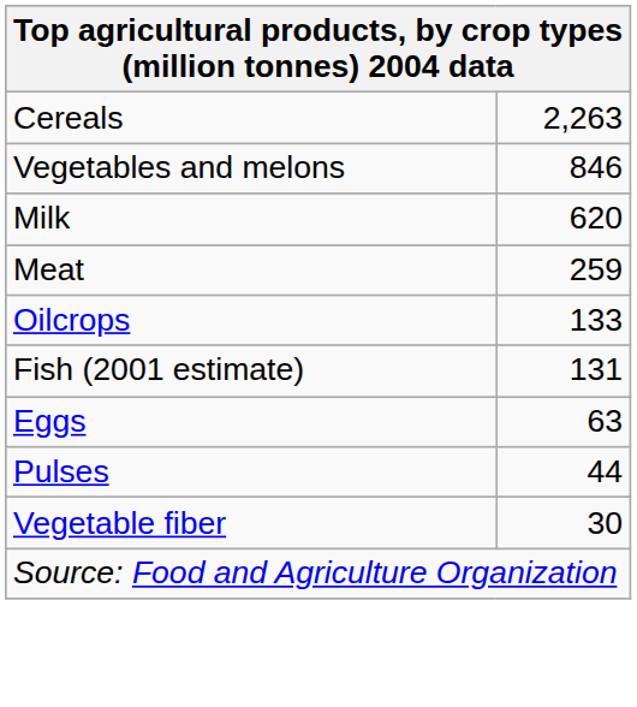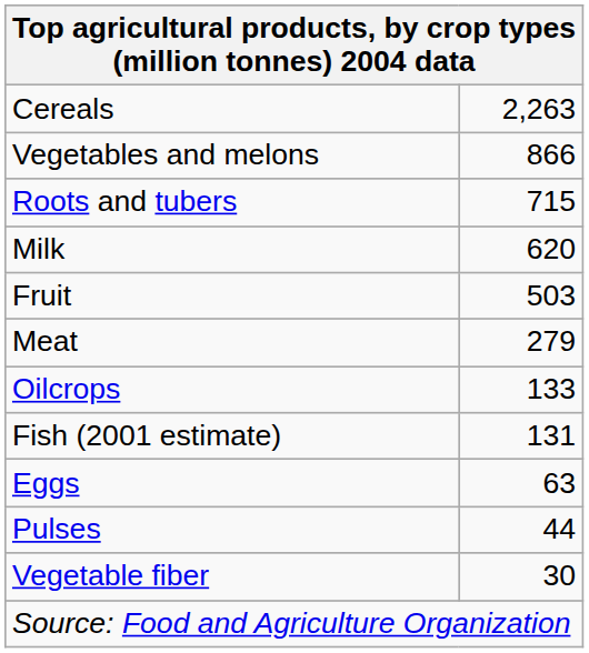Vegetables and melons | column 2: 846 -> 866
+ row: Roots and tubers | 715
+ row: Fruit | 503
Meat | column 2: 259 -> 279
